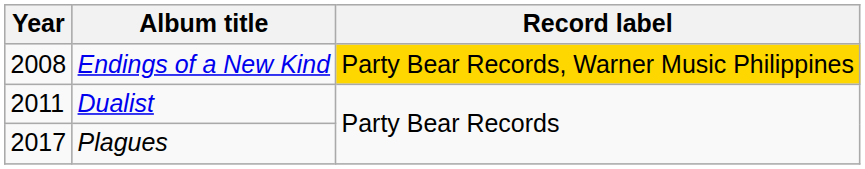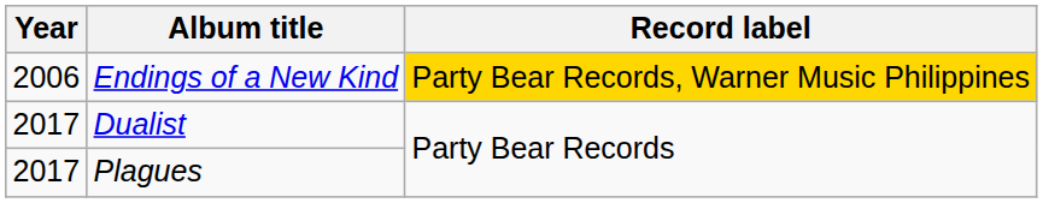Endings of a New Kind | Year: 2008 -> 2006
Dualist | Year: 2011 -> 2017
